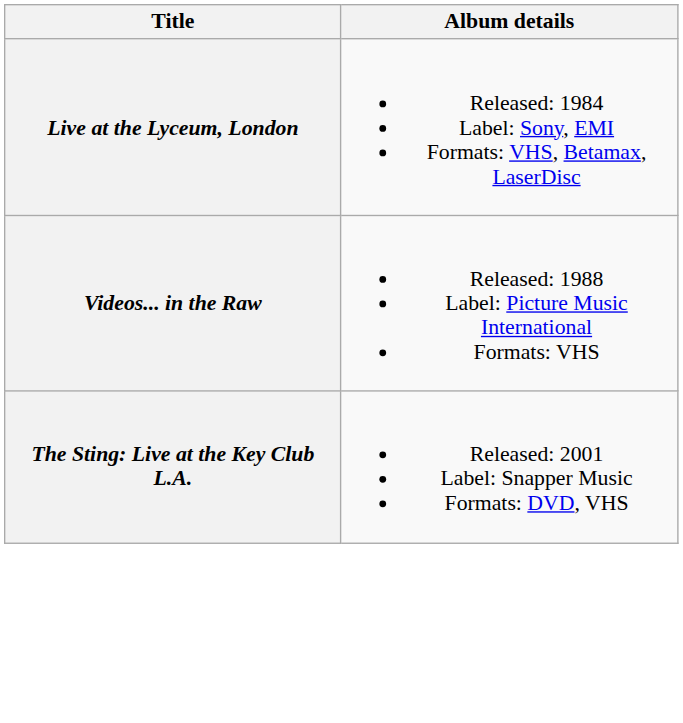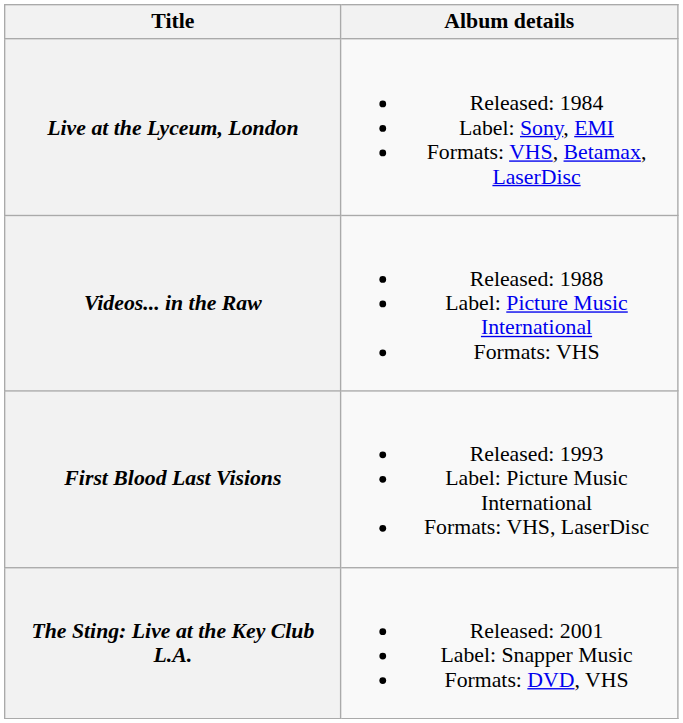+ row: First Blood Last Visions | Released: 1993 Label: Picture Music International Formats: VHS, LaserDisc
